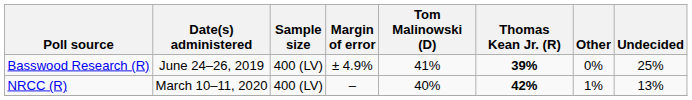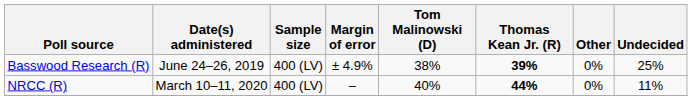Basswood Research (R) | Tom Malinowski (D): 41% -> 38%
NRCC (R) | Thomas Kean Jr. (R): 42% -> 44%
NRCC (R) | Other: 1% -> 0%
NRCC (R) | Undecided: 13% -> 11%
